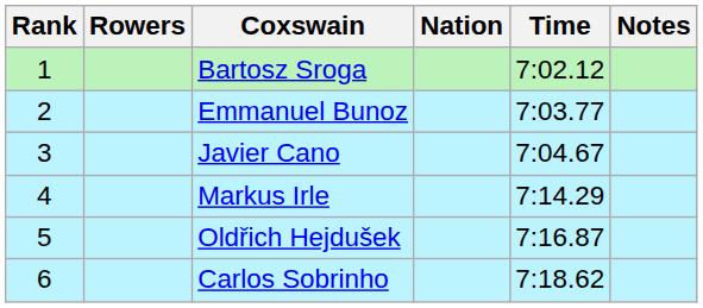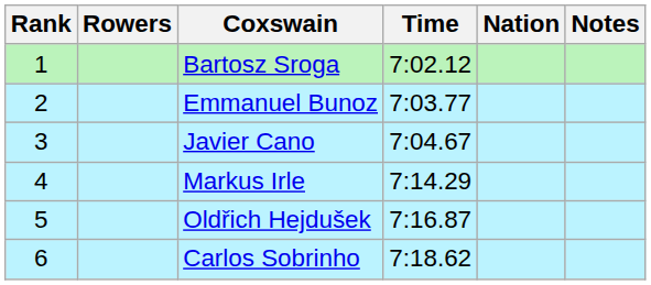columns swapped: Nation <-> Time
